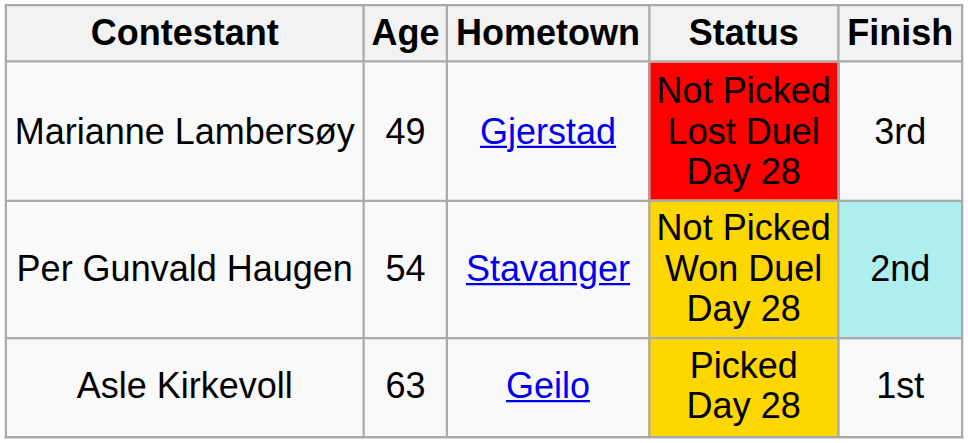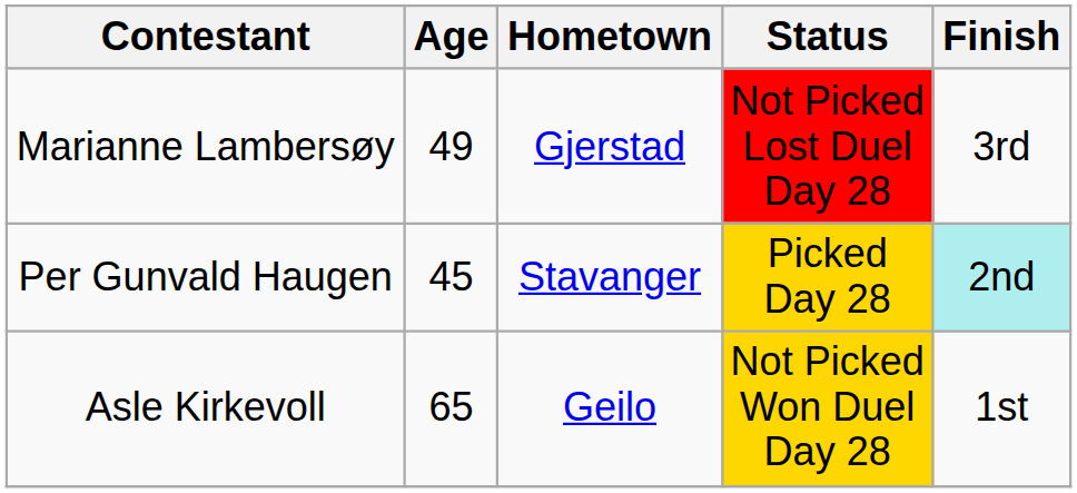Per Gunvald Haugen | Age: 54 -> 45
Per Gunvald Haugen | Status: Not Picked Won Duel Day 28 -> Picked Day 28
Asle Kirkevoll | Age: 63 -> 65
Asle Kirkevoll | Status: Picked Day 28 -> Not Picked Won Duel Day 28
